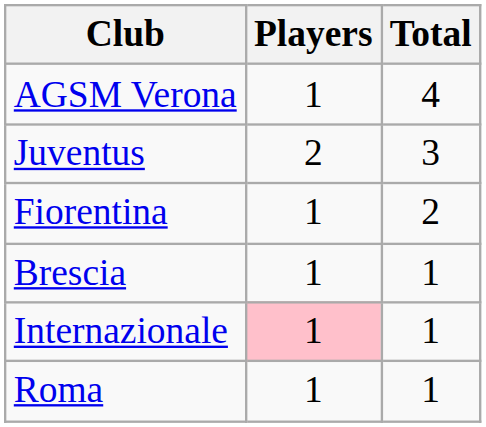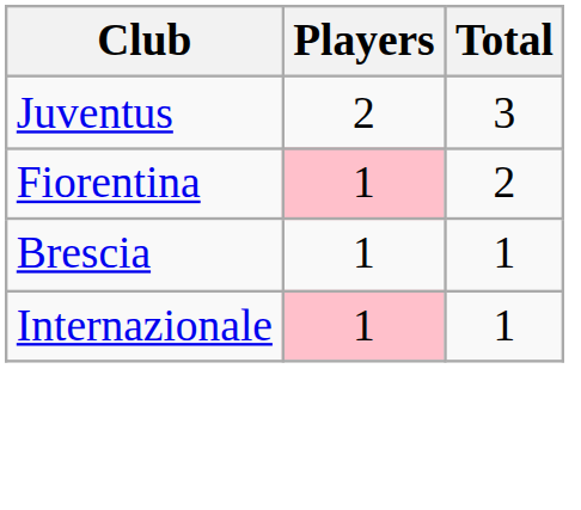- row: AGSM Verona | 1 | 4
Fiorentina | Players: no background -> pink background
- row: Roma | 1 | 1
